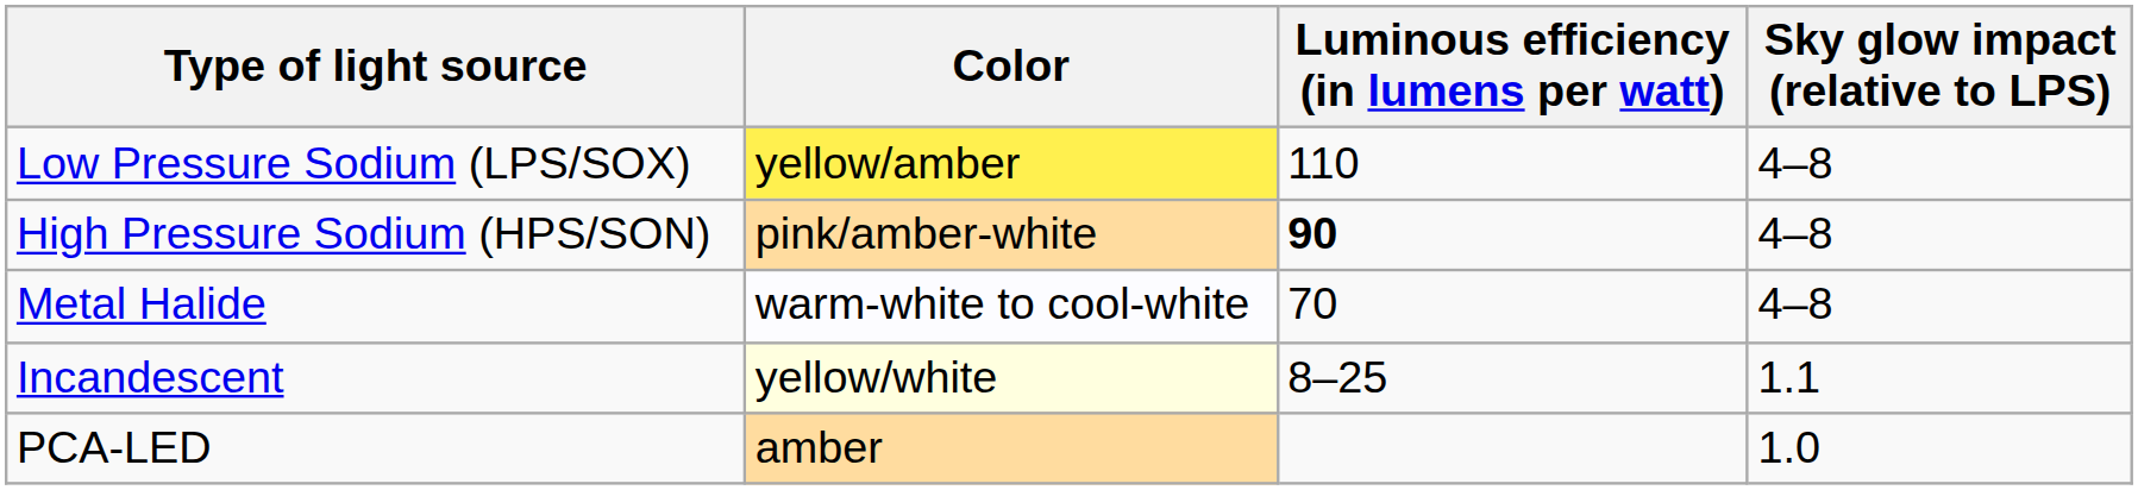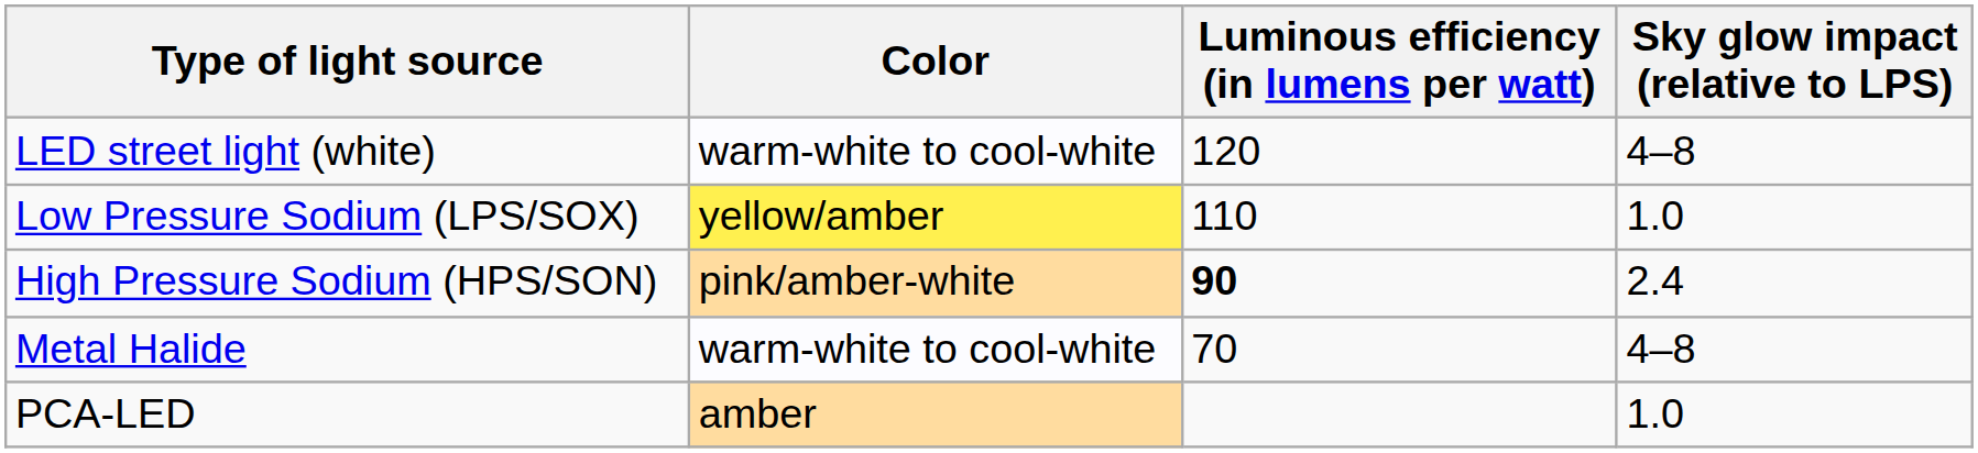+ row: LED street light (white) | warm-white to cool-white | 120 | 4–8
Low Pressure Sodium (LPS/SOX) | Sky glow impact (relative to LPS): 4–8 -> 1.0
High Pressure Sodium (HPS/SON) | Sky glow impact (relative to LPS): 4–8 -> 2.4
- row: Incandescent | yellow/white | 8–25 | 1.1
